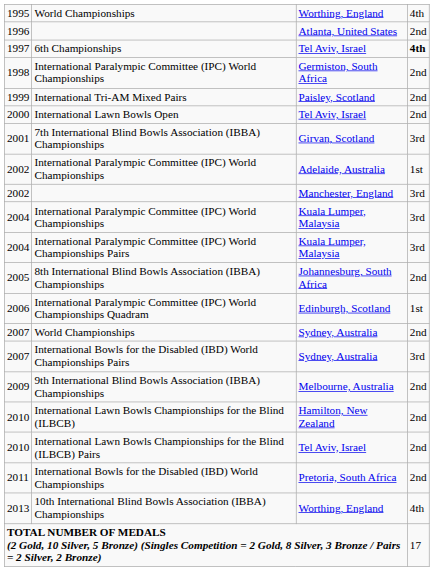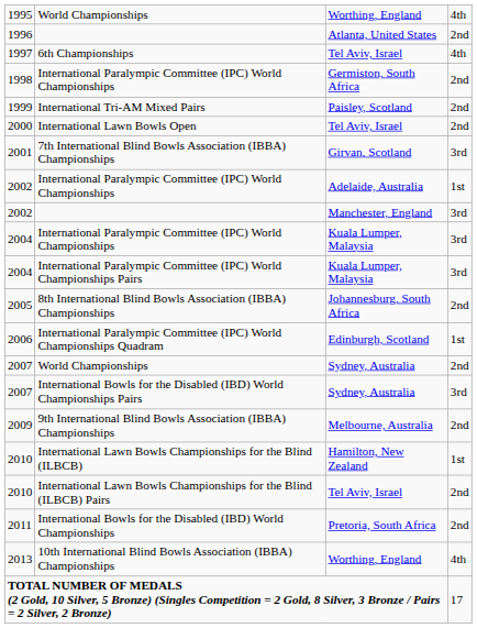6th Championships | column 4: bold -> normal
International Lawn Bowls Championships for the Blind (ILBCB) | column 4: 2nd -> 1st
